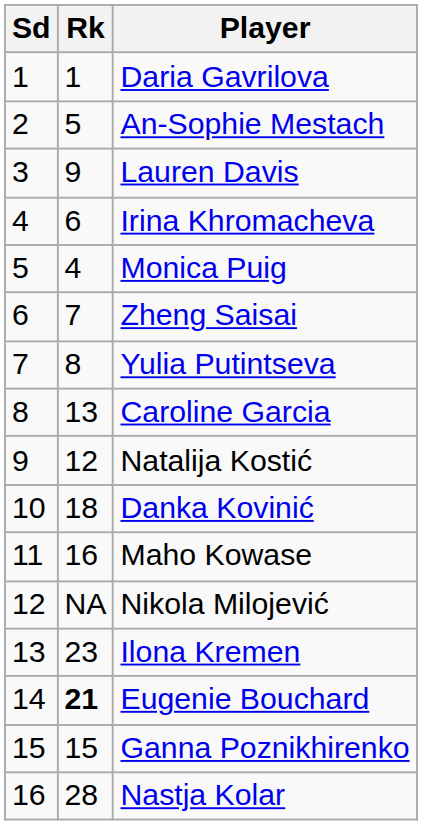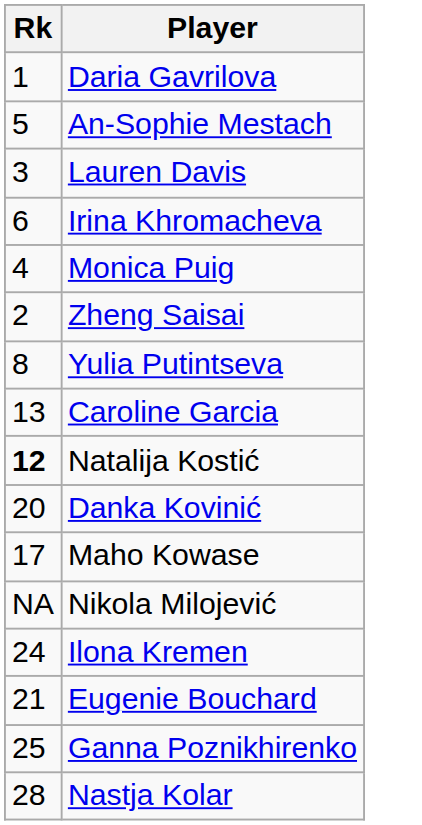- column: Sd | 1 | 2 | 3 | 4 | 5 | 6 | 7 | 8 | 9 | 10 | 11 | 12 | 13 | 14 | 15 | 16
Lauren Davis | Rk: 9 -> 3
Zheng Saisai | Rk: 7 -> 2
Natalija Kostić | Rk: normal -> bold
Danka Kovinić | Rk: 18 -> 20
Maho Kowase | Rk: 16 -> 17
Ilona Kremen | Rk: 23 -> 24
Eugenie Bouchard | Rk: bold -> normal
Ganna Poznikhirenko | Rk: 15 -> 25
